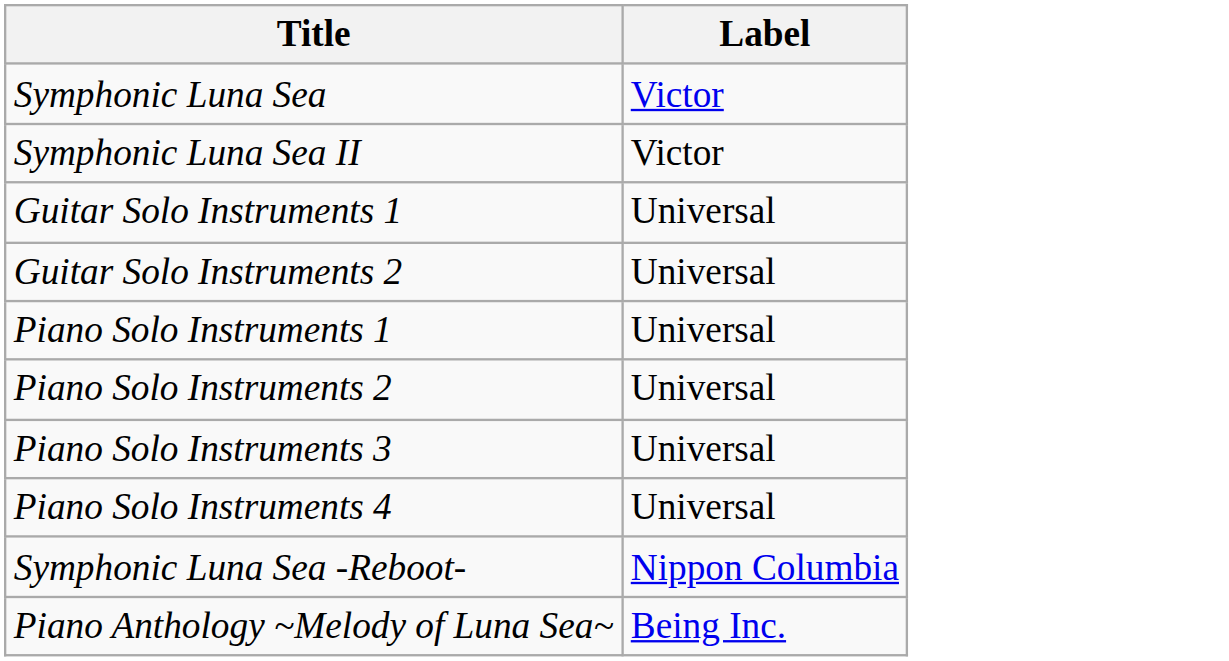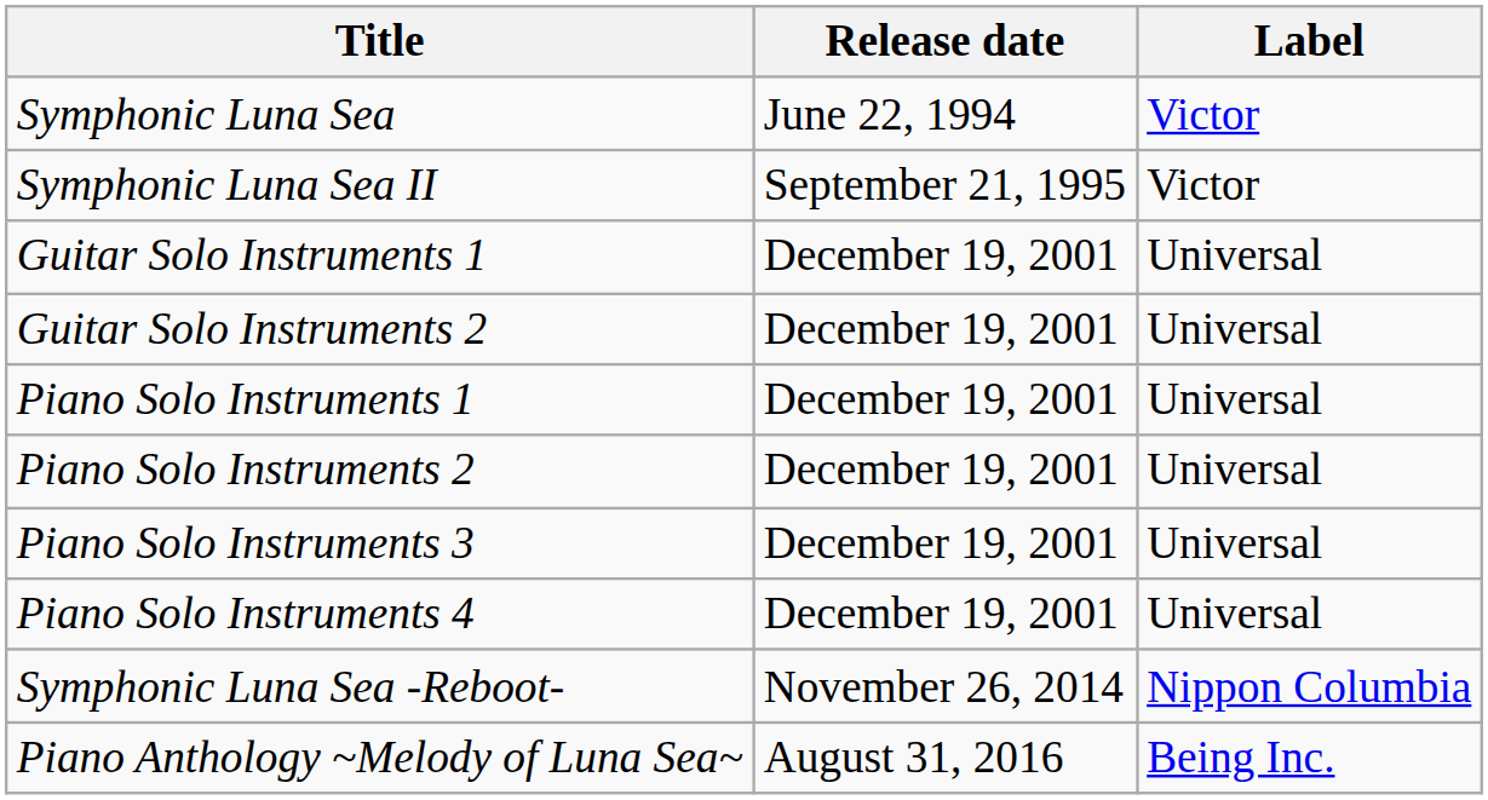+ column: Release date | June 22, 1994 | September 21, 1995 | December 19, 2001 | December 19, 2001 | December 19, 2001 | December 19, 2001 | December 19, 2001 | December 19, 2001 | November 26, 2014 | August 31, 2016
